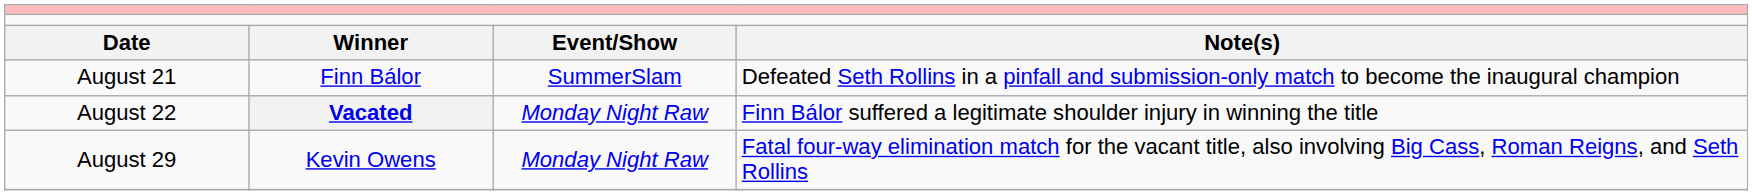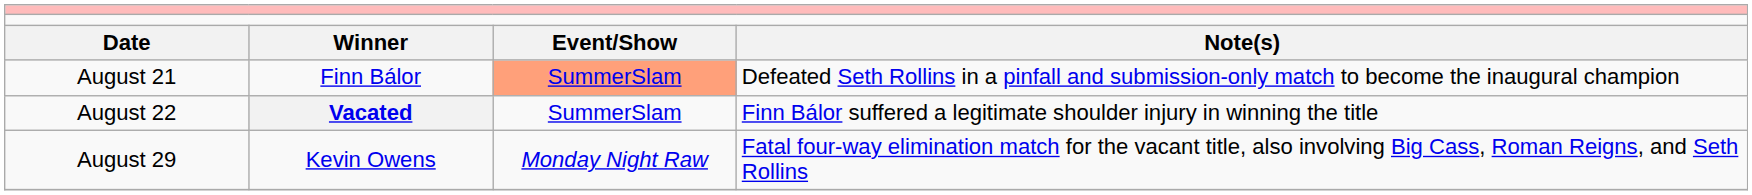August 21 | column 3: no background -> lightsalmon background
August 22 | column 3: Monday Night Raw -> SummerSlam
